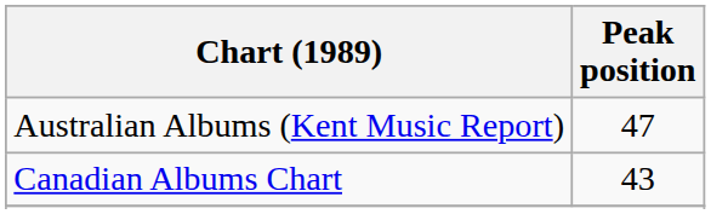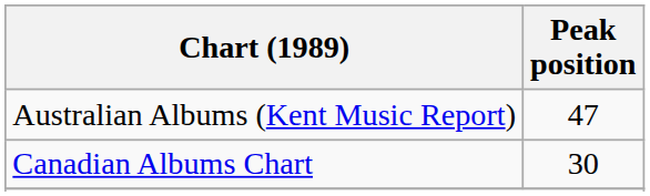Canadian Albums Chart | Peak position: 43 -> 30
